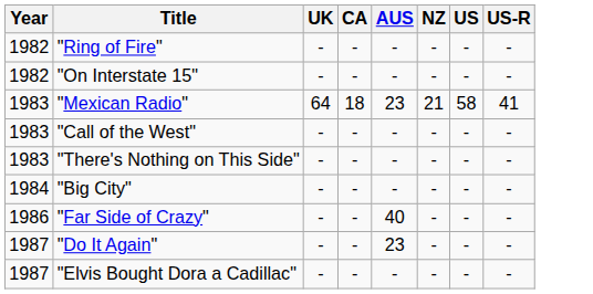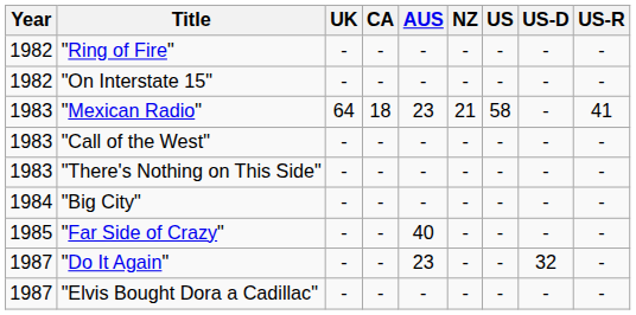+ column: US-D | - | - | - | - | - | - | - | 32 | -
"Far Side of Crazy" | Year: 1986 -> 1985
